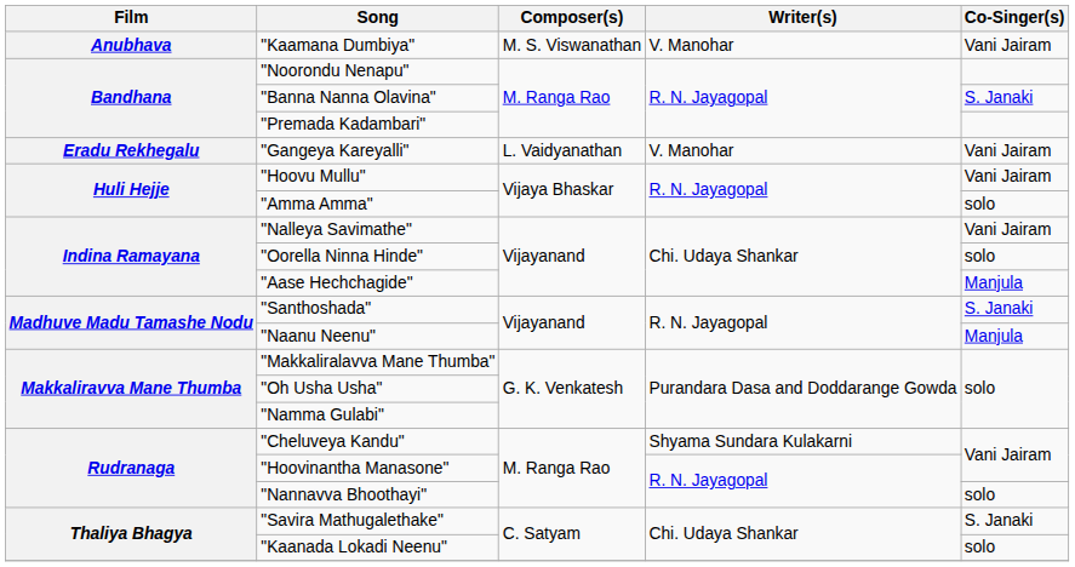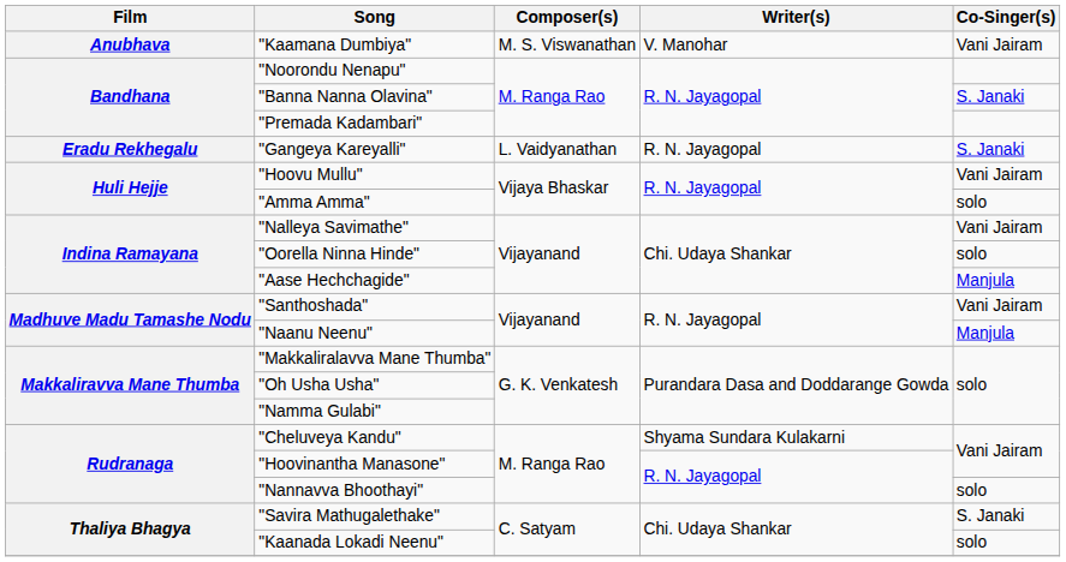"Gangeya Kareyalli" | Writer(s): V. Manohar -> R. N. Jayagopal
"Gangeya Kareyalli" | Co-Singer(s): Vani Jairam -> S. Janaki
"Santhoshada" | Co-Singer(s): S. Janaki -> Vani Jairam
